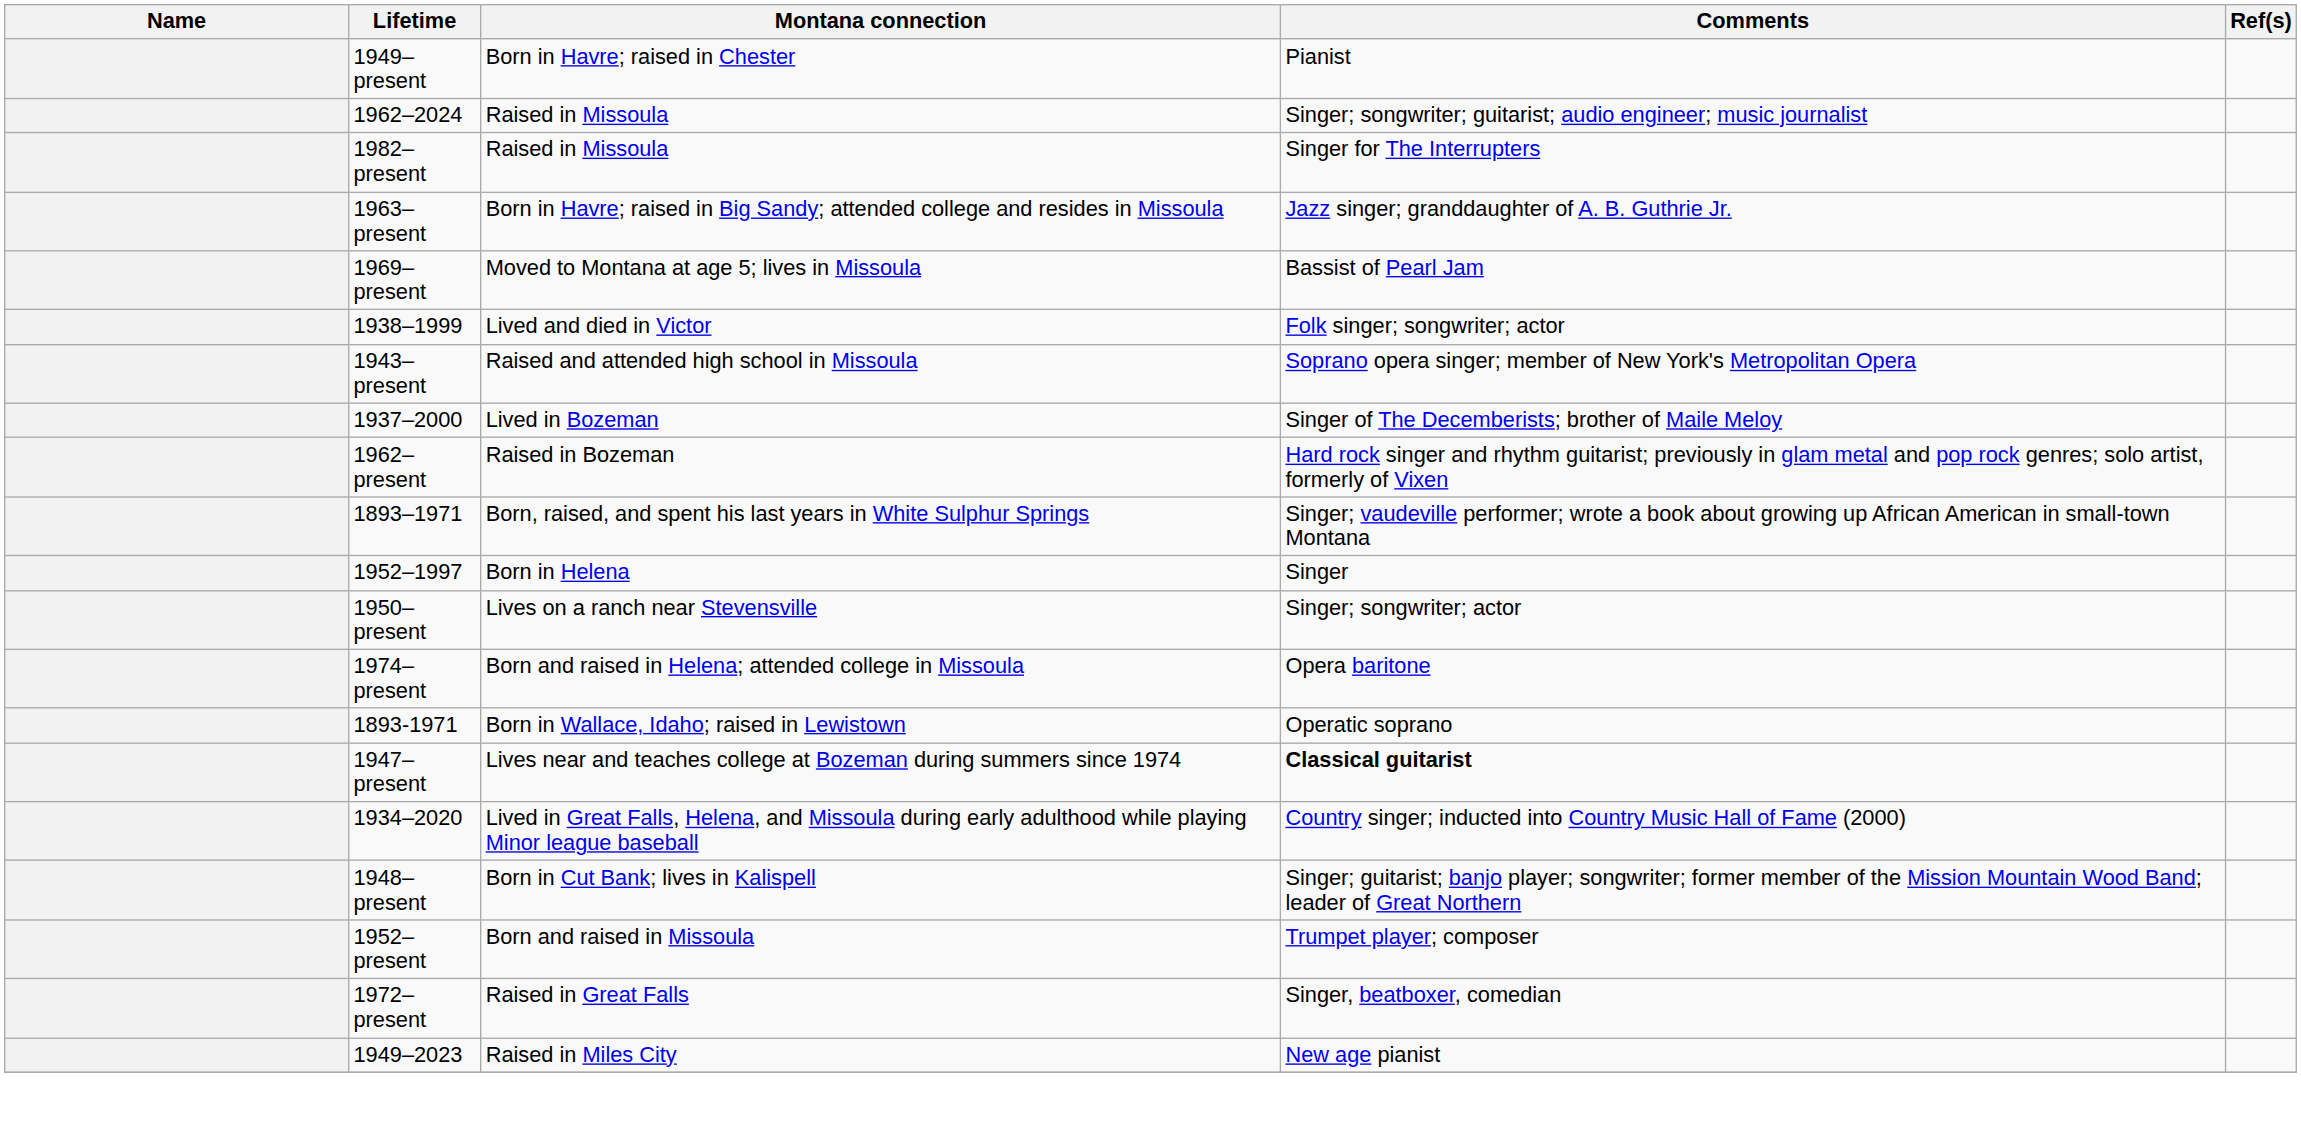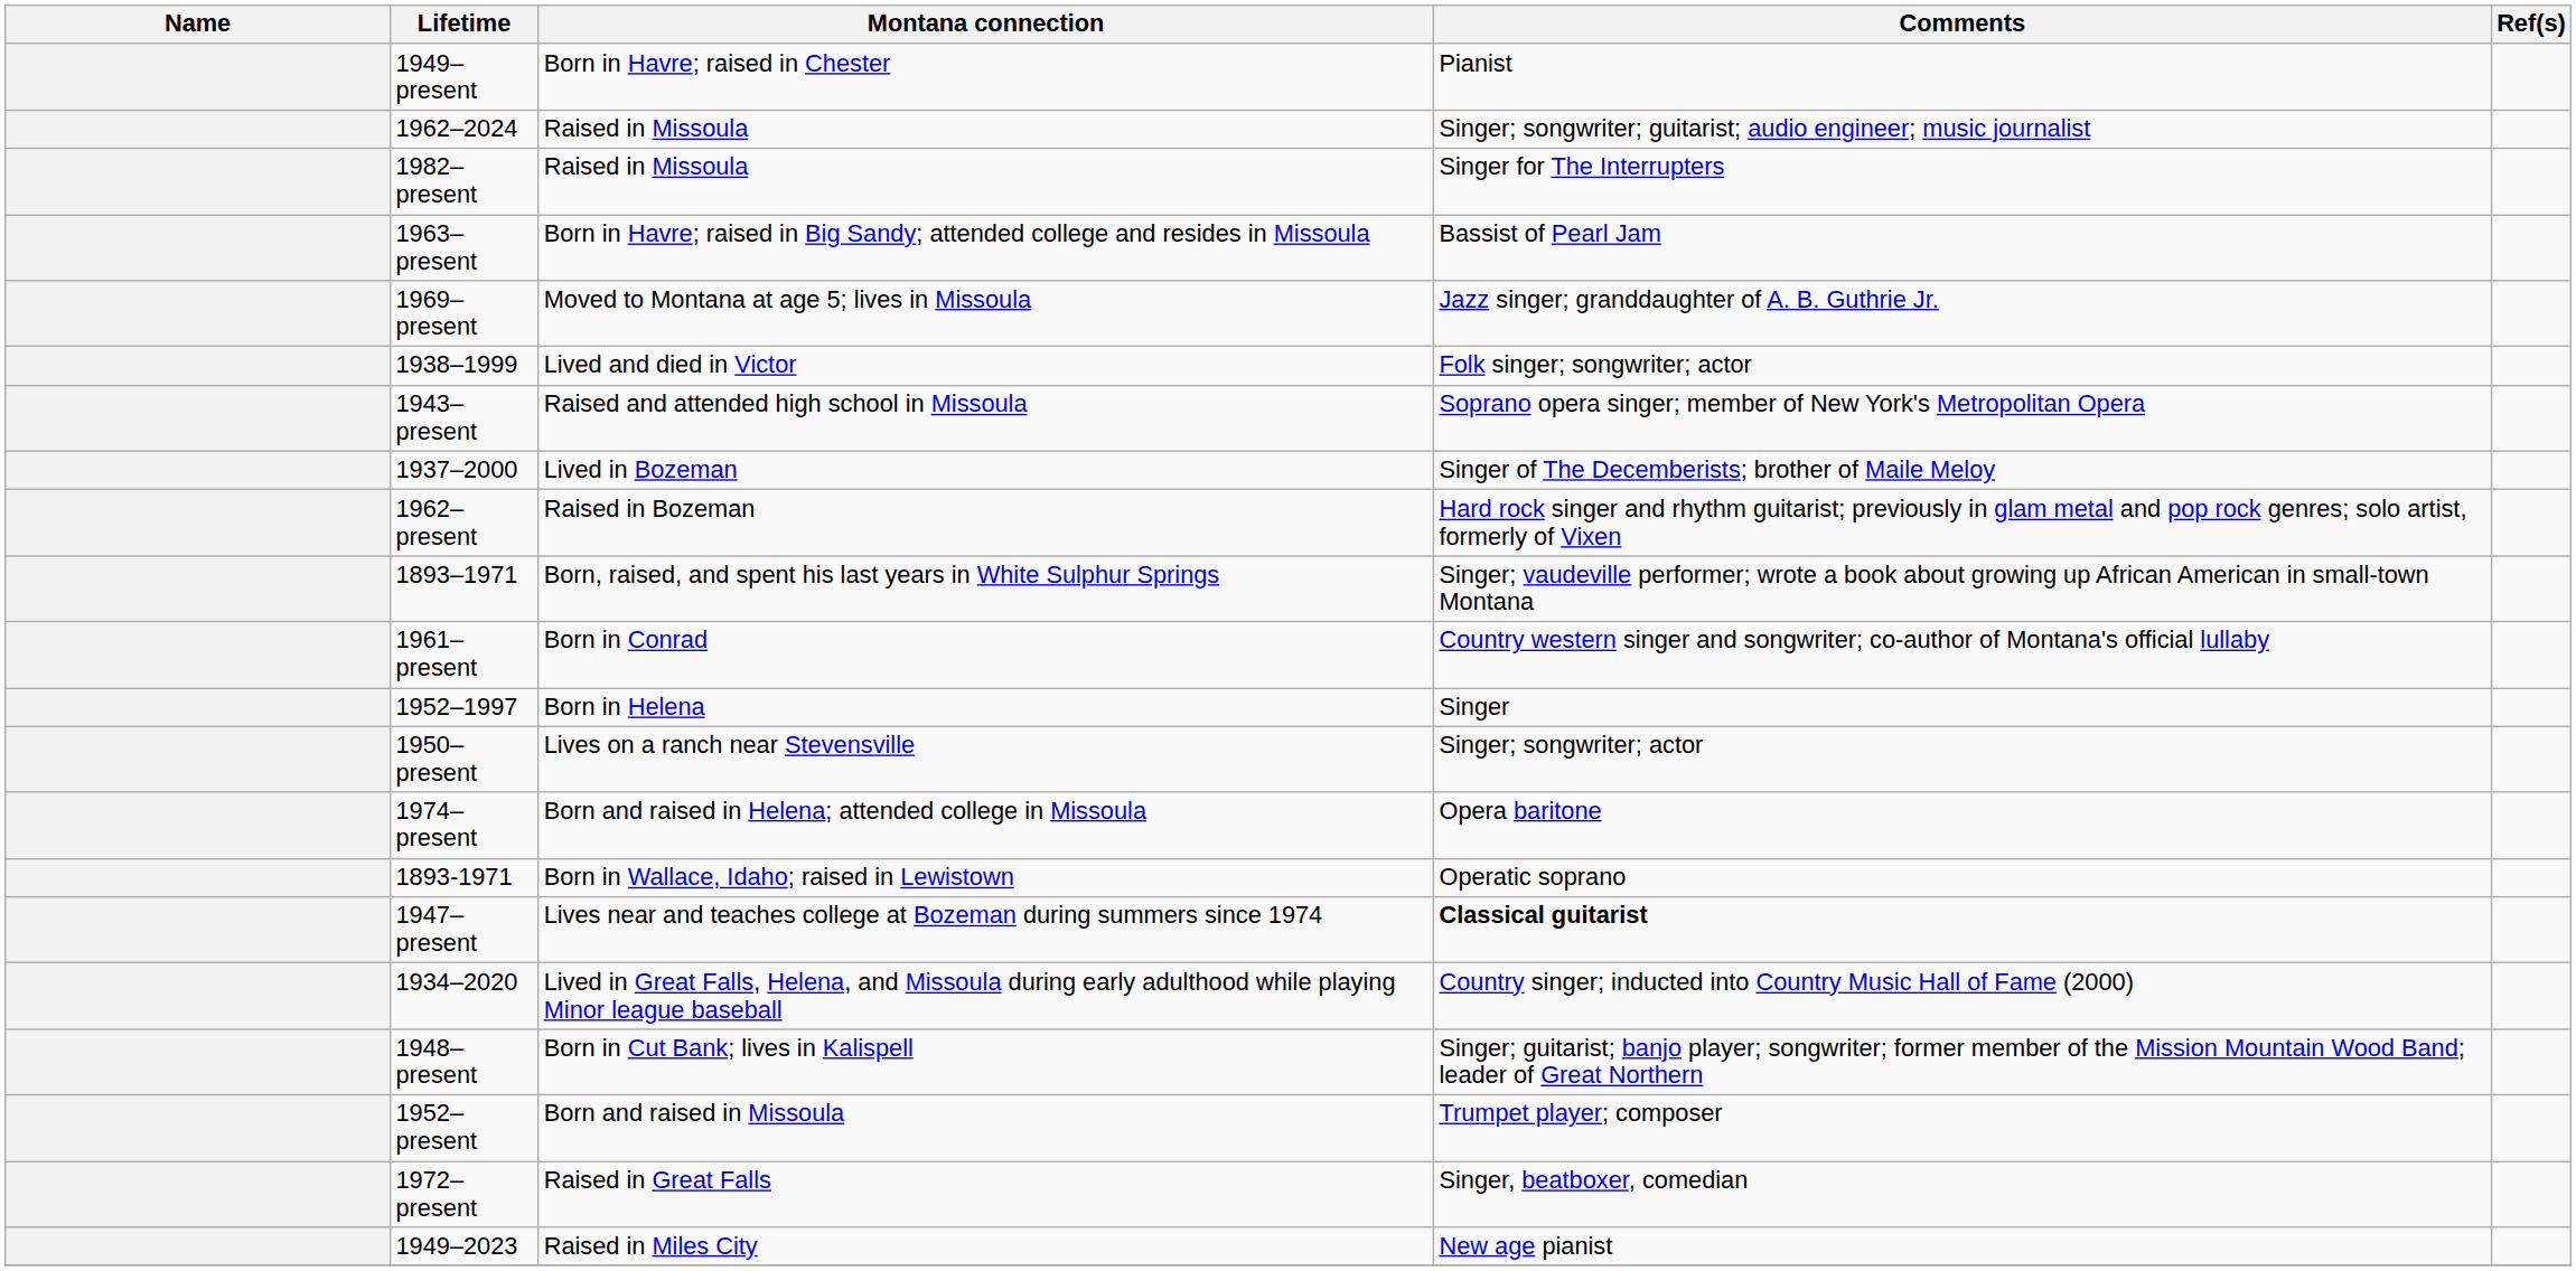1963–present | Comments: Jazz singer; granddaughter of A. B. Guthrie Jr. -> Bassist of Pearl Jam
1969–present | Comments: Bassist of Pearl Jam -> Jazz singer; granddaughter of A. B. Guthrie Jr.
+ row: 1961–present | Born in Conrad | Country western singer and songwriter; co-author of Montana's official lullaby
